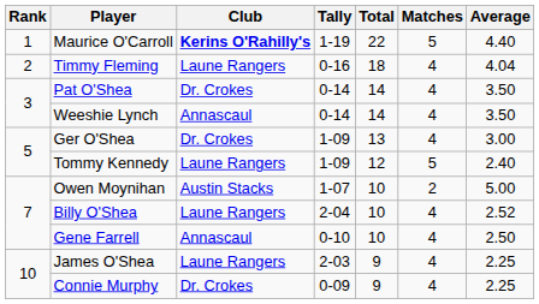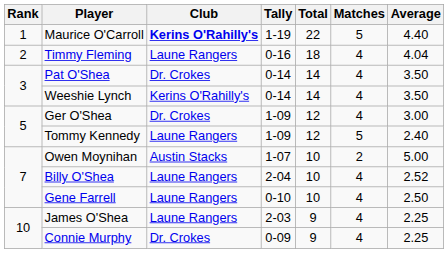Weeshie Lynch | Club: Annascaul -> Kerins O'Rahilly's
Ger O'Shea | Total: 13 -> 12
Gene Farrell | Club: Annascaul -> Laune Rangers
